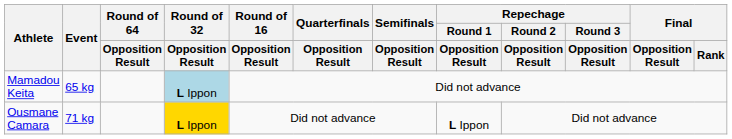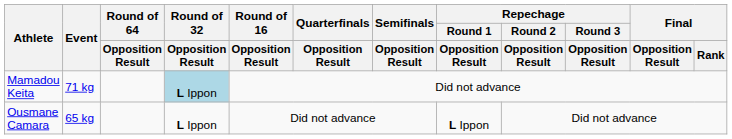Mamadou Keita | Event: 65 kg -> 71 kg
Ousmane Camara | Event: 71 kg -> 65 kg
Ousmane Camara | Round of 32 / Opposition Result: gold background -> no background
